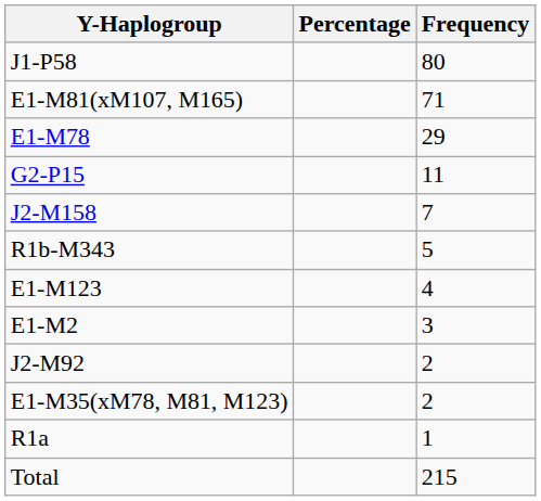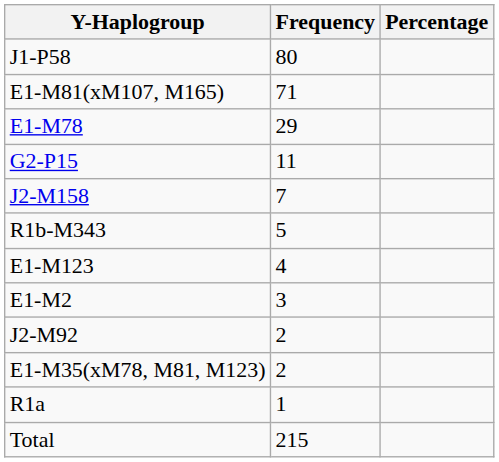columns swapped: Frequency <-> Percentage
